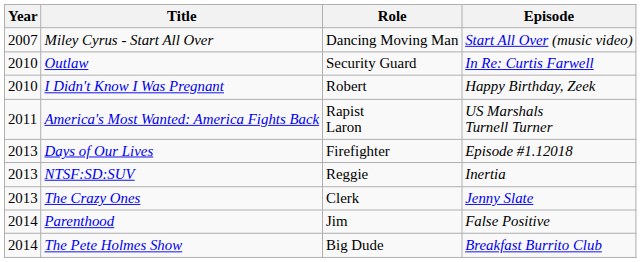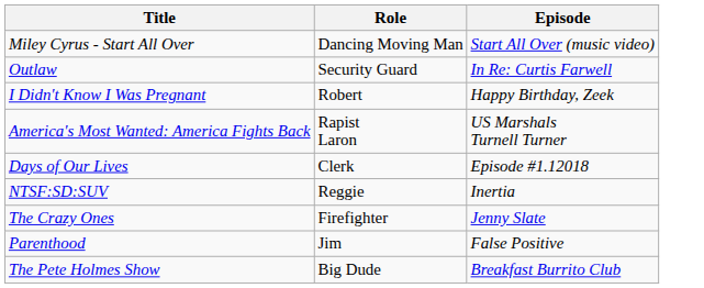- column: Year | 2007 | 2010 | 2010 | 2011 | 2013 | 2013 | 2013 | 2014 | 2014
Days of Our Lives | Role: Firefighter -> Clerk
The Crazy Ones | Role: Clerk -> Firefighter
